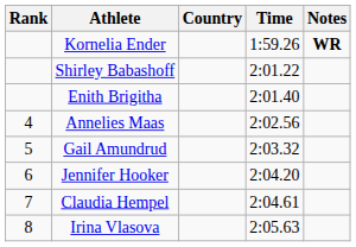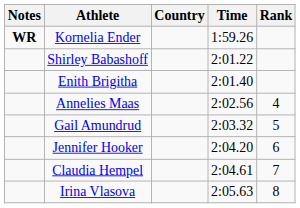columns swapped: Rank <-> Notes
